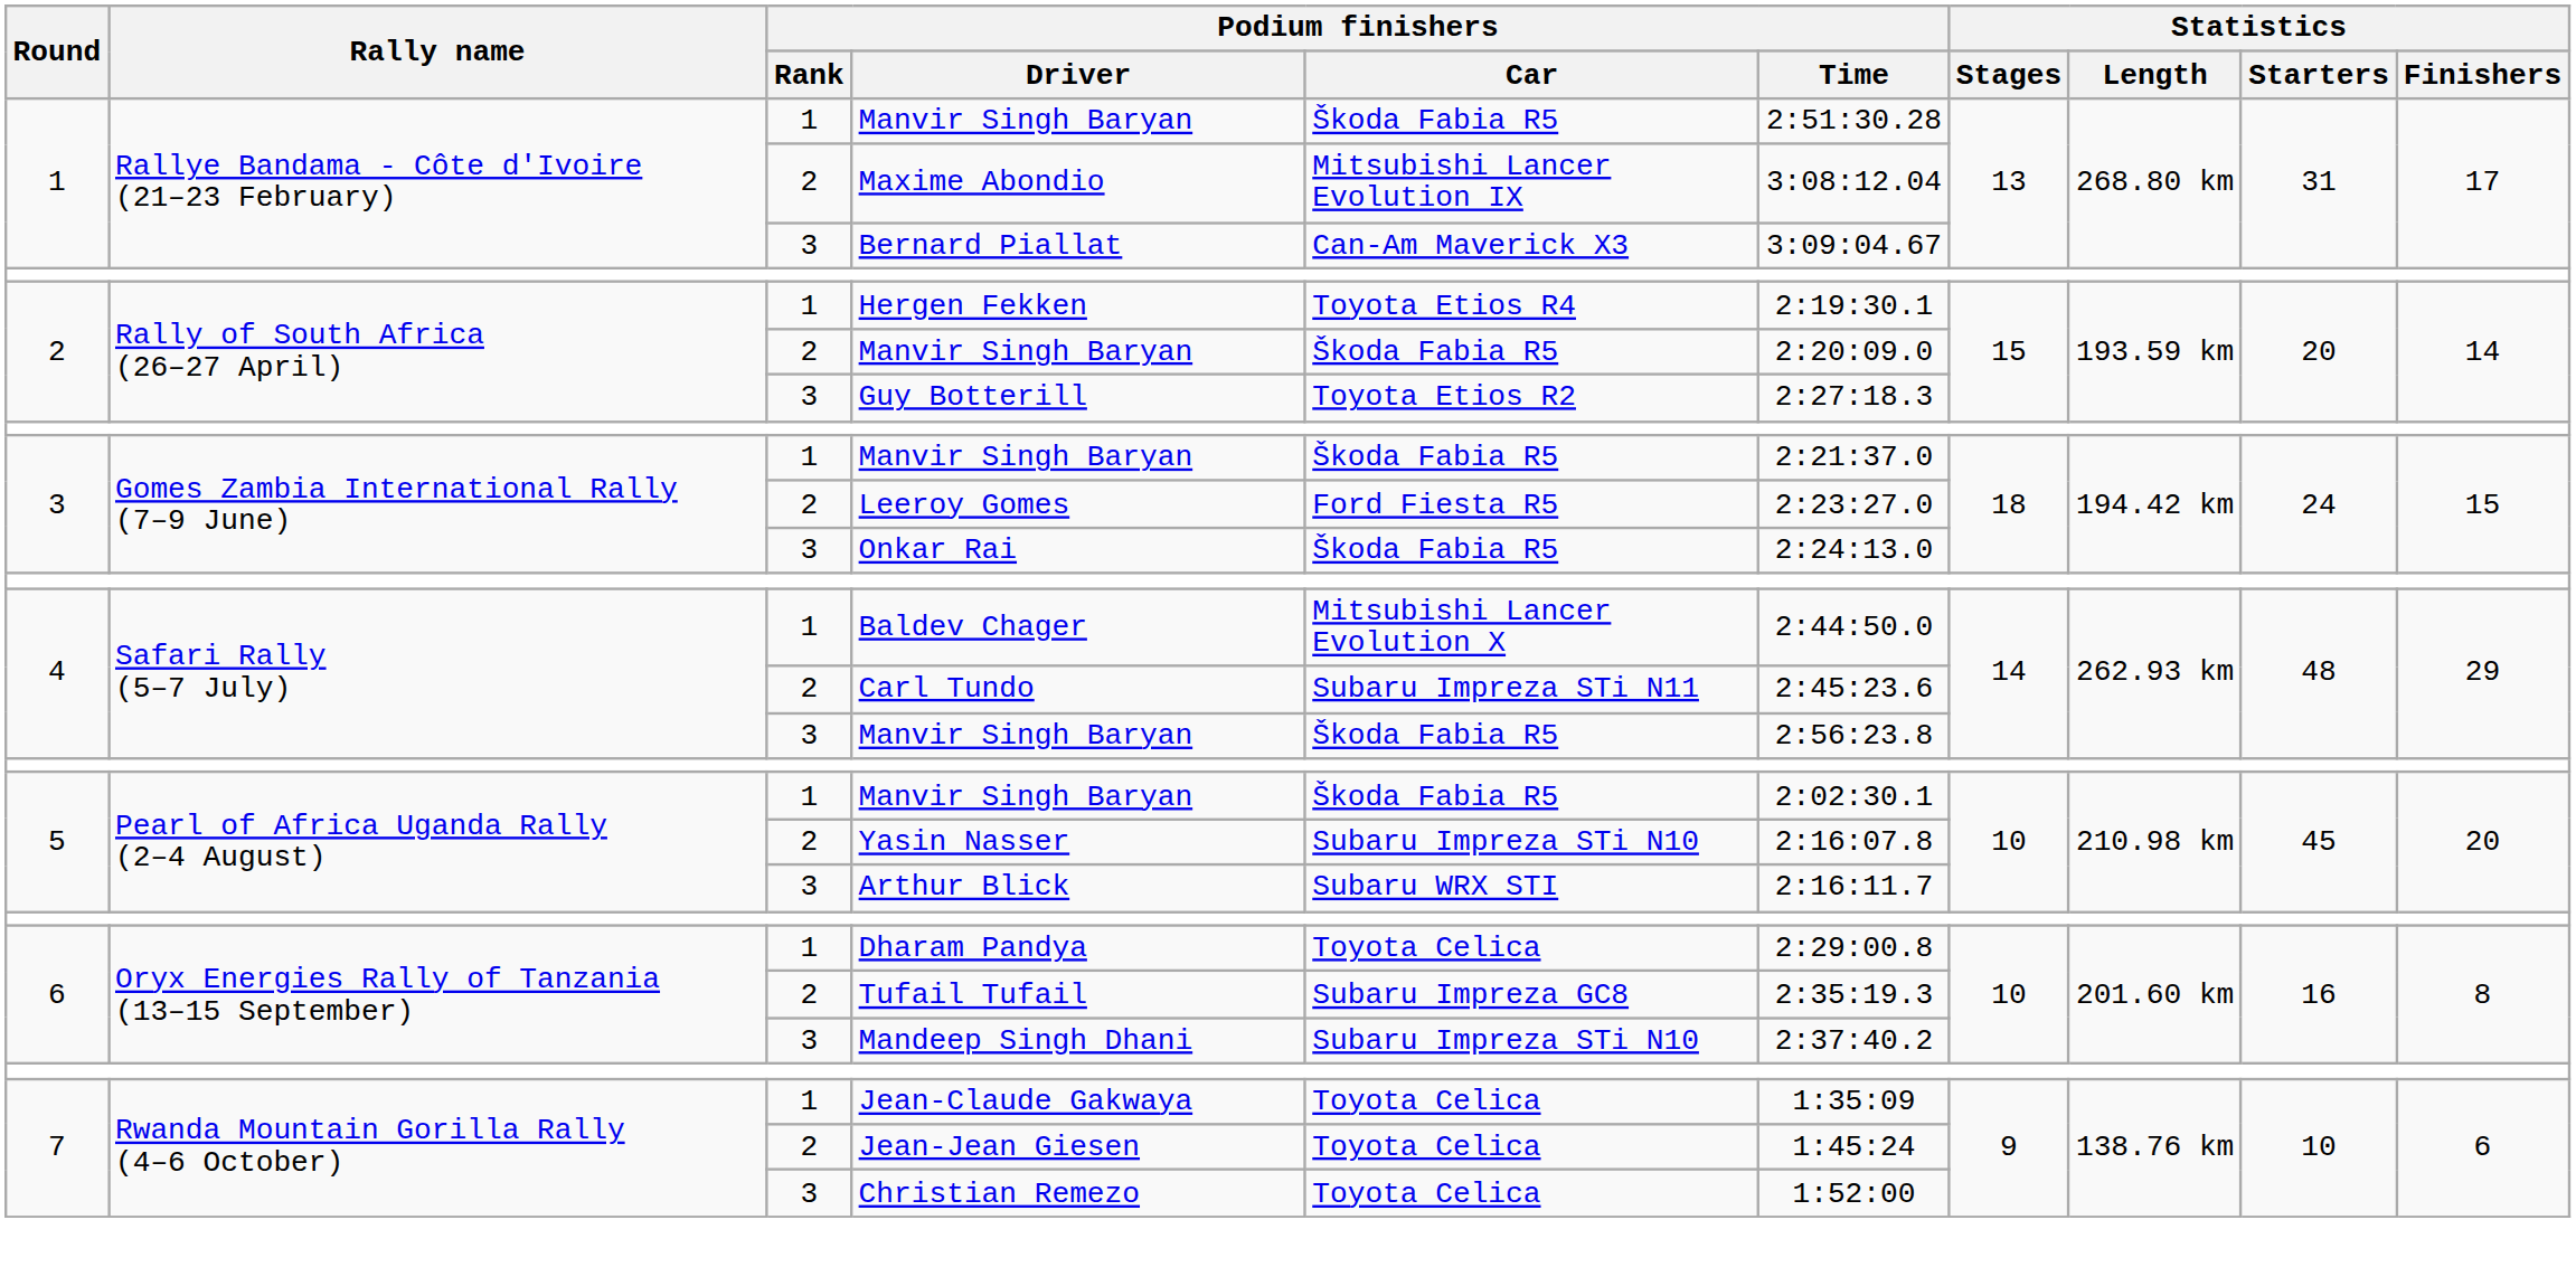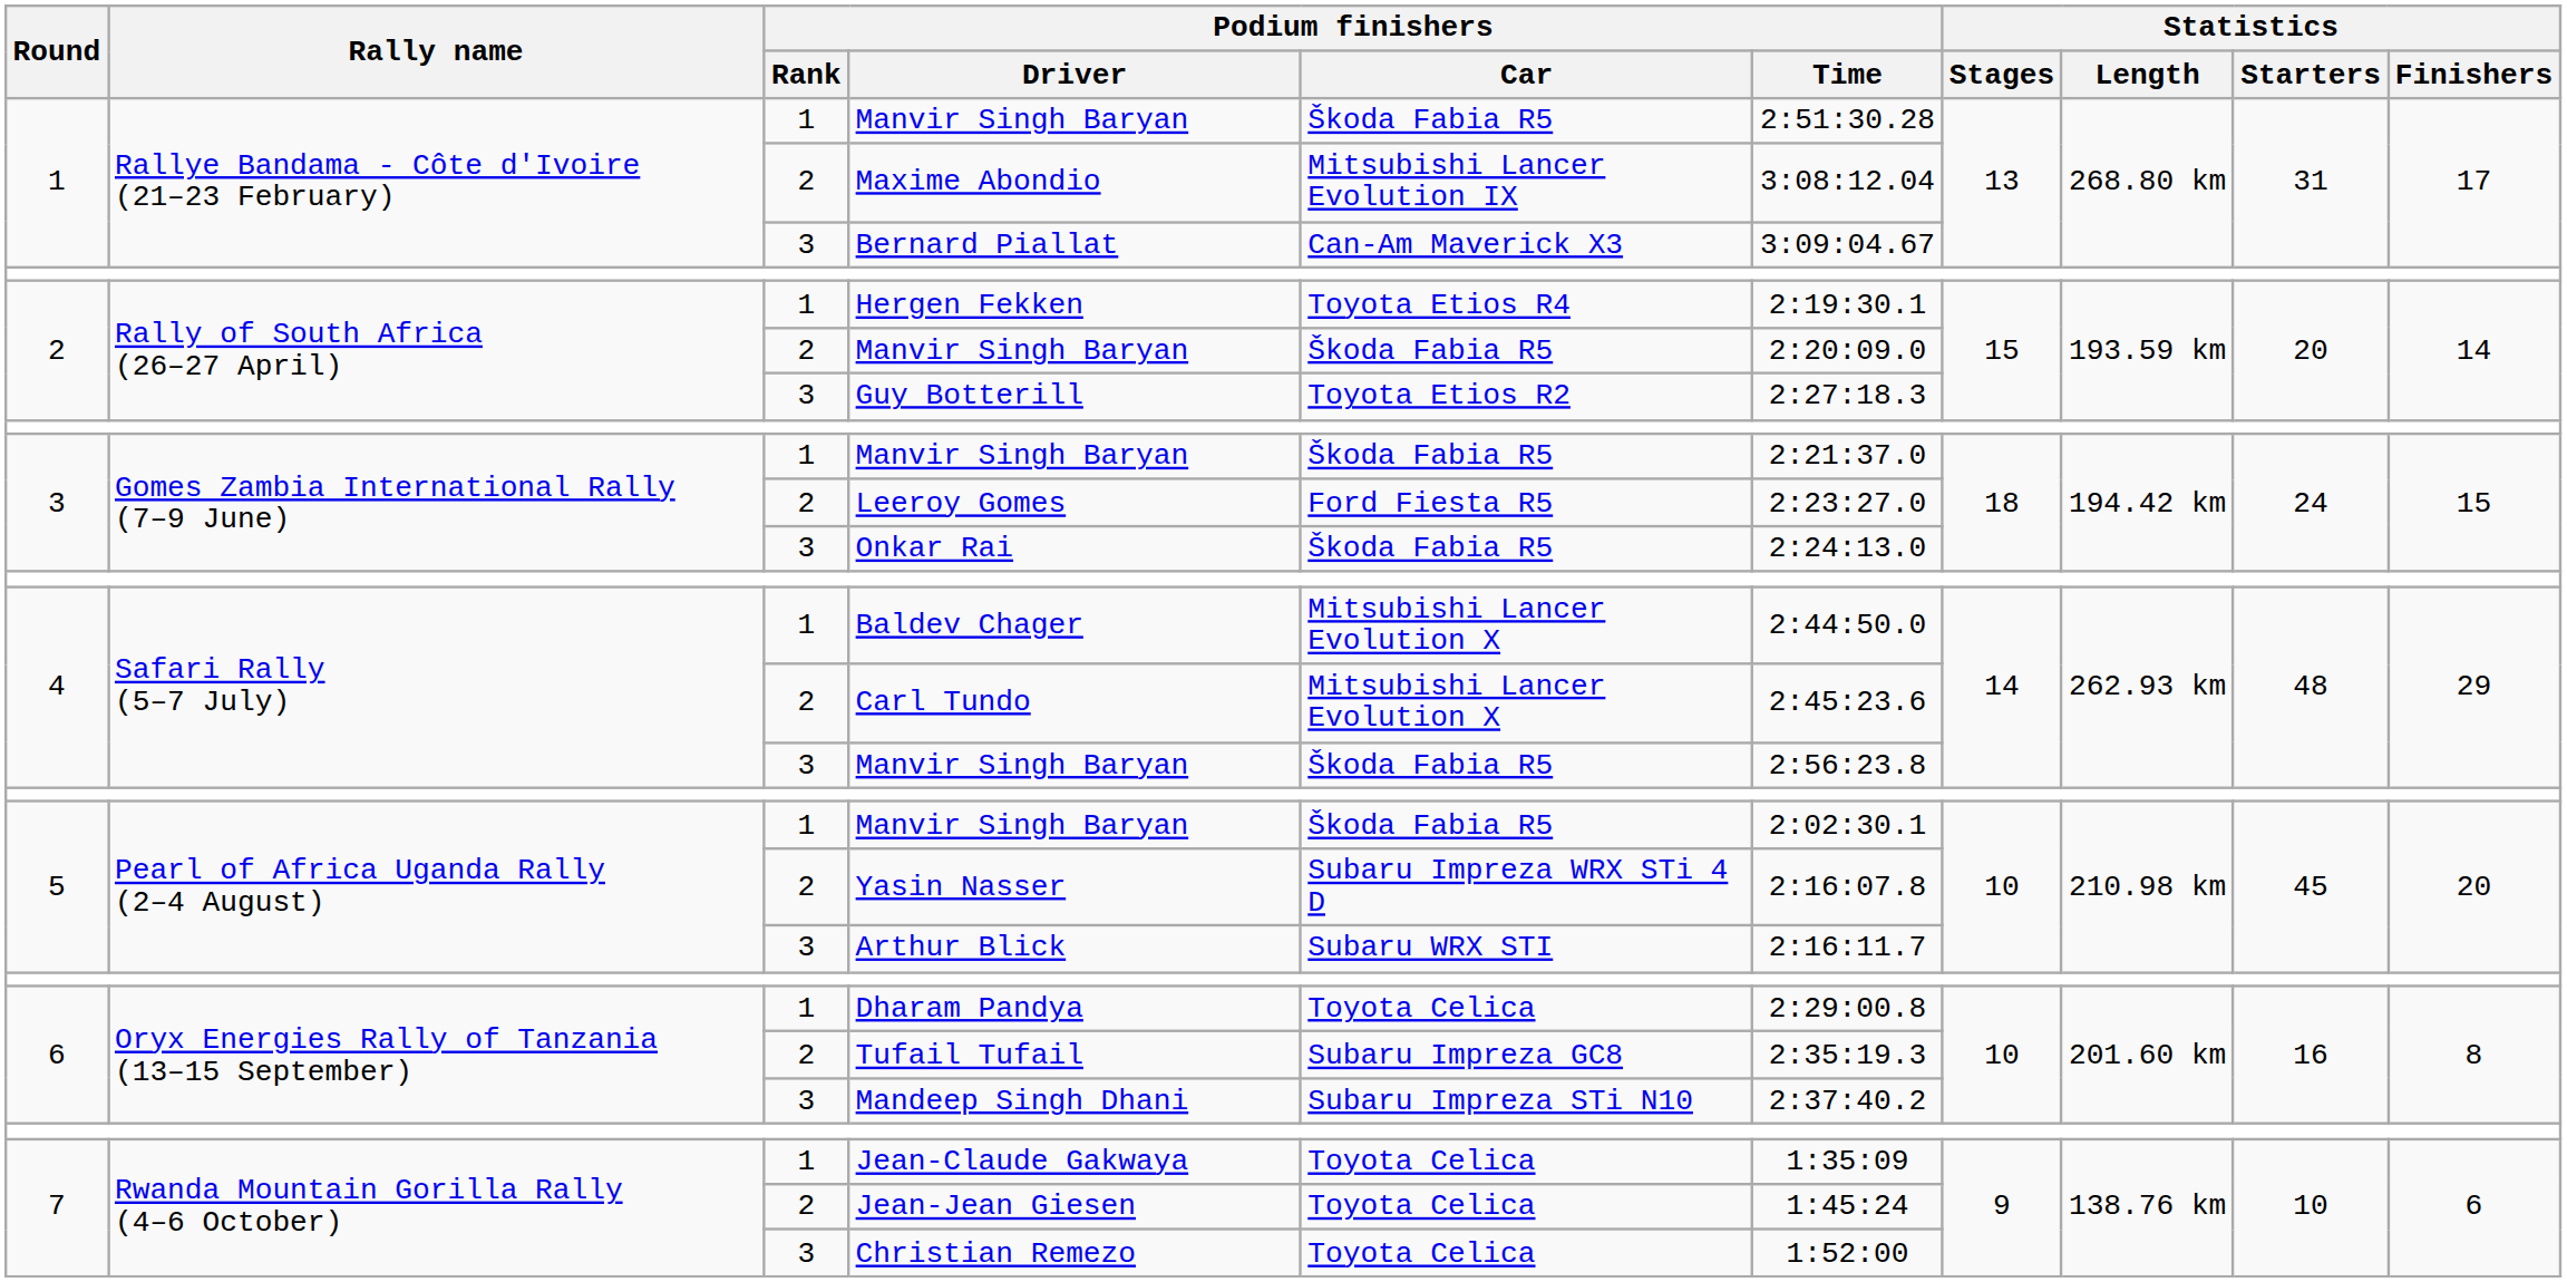Carl Tundo | Podium finishers / Car: Subaru Impreza STi N11 -> Mitsubishi Lancer Evolution X
Yasin Nasser | Podium finishers / Car: Subaru Impreza STi N10 -> Subaru Impreza WRX STi 4 D
